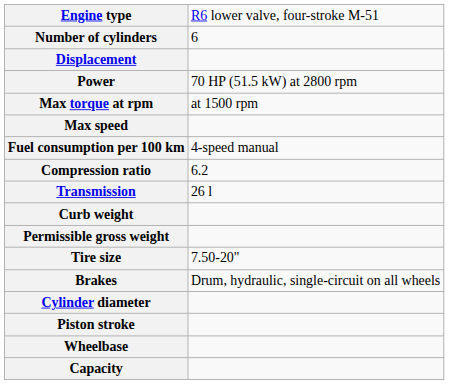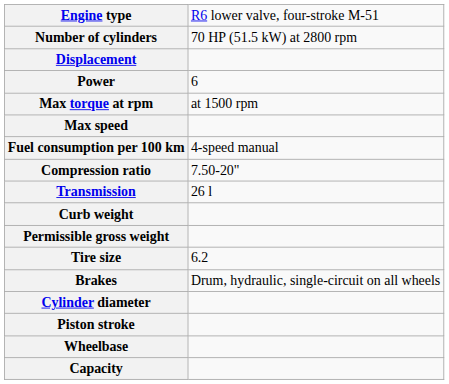Number of cylinders | column 2: 6 -> 70 HP (51.5 kW) at 2800 rpm
Power | column 2: 70 HP (51.5 kW) at 2800 rpm -> 6
Compression ratio | column 2: 6.2 -> 7.50-20"
Tire size | column 2: 7.50-20" -> 6.2
